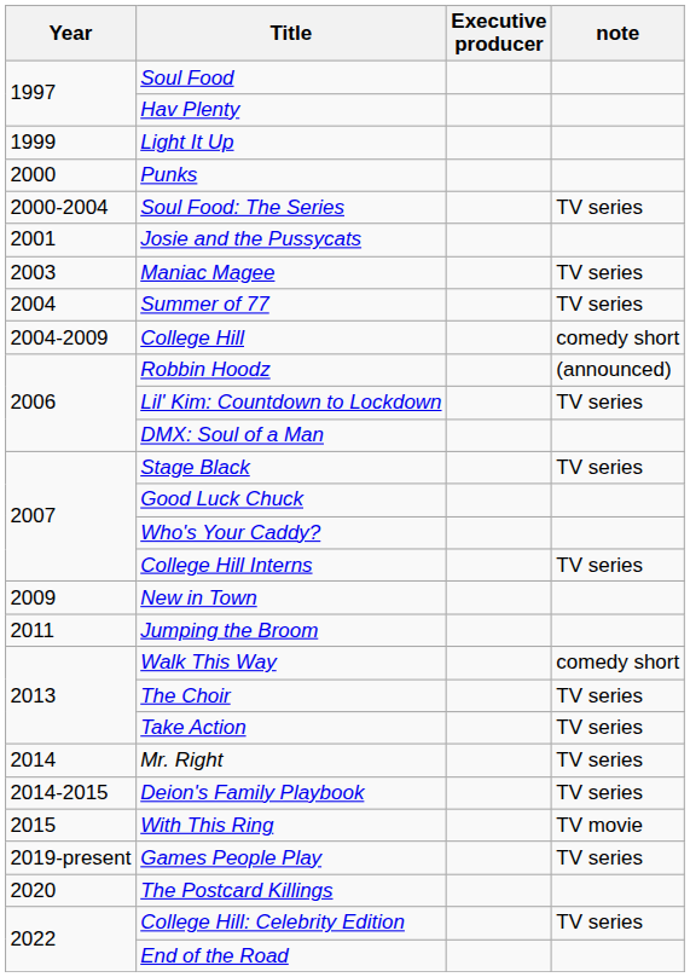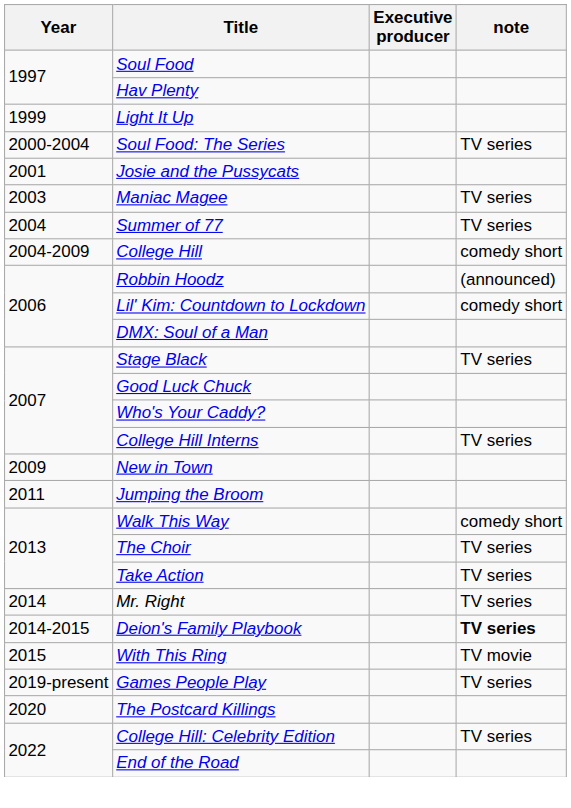- row: 2000 | Punks
Lil' Kim: Countdown to Lockdown | note: TV series -> comedy short
Deion's Family Playbook | note: normal -> bold
